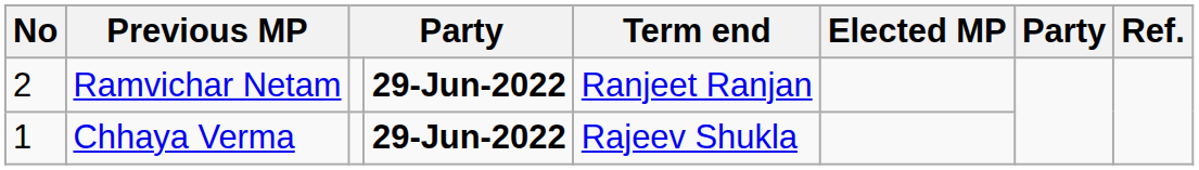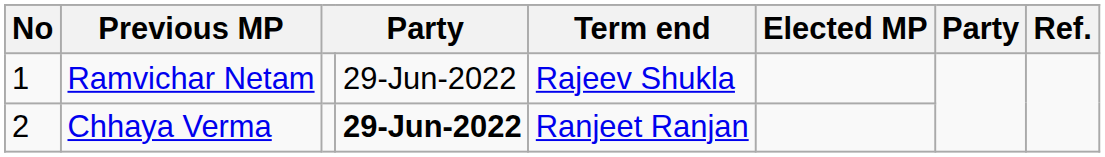Ramvichar Netam | No: 2 -> 1
Ramvichar Netam | column 4: bold -> normal
Ramvichar Netam | Term end: Ranjeet Ranjan -> Rajeev Shukla
Chhaya Verma | No: 1 -> 2
Chhaya Verma | Term end: Rajeev Shukla -> Ranjeet Ranjan
